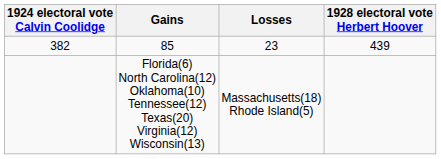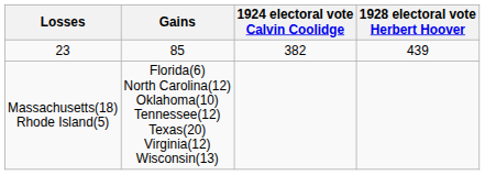columns swapped: 1924 electoral vote Calvin Coolidge <-> Losses
